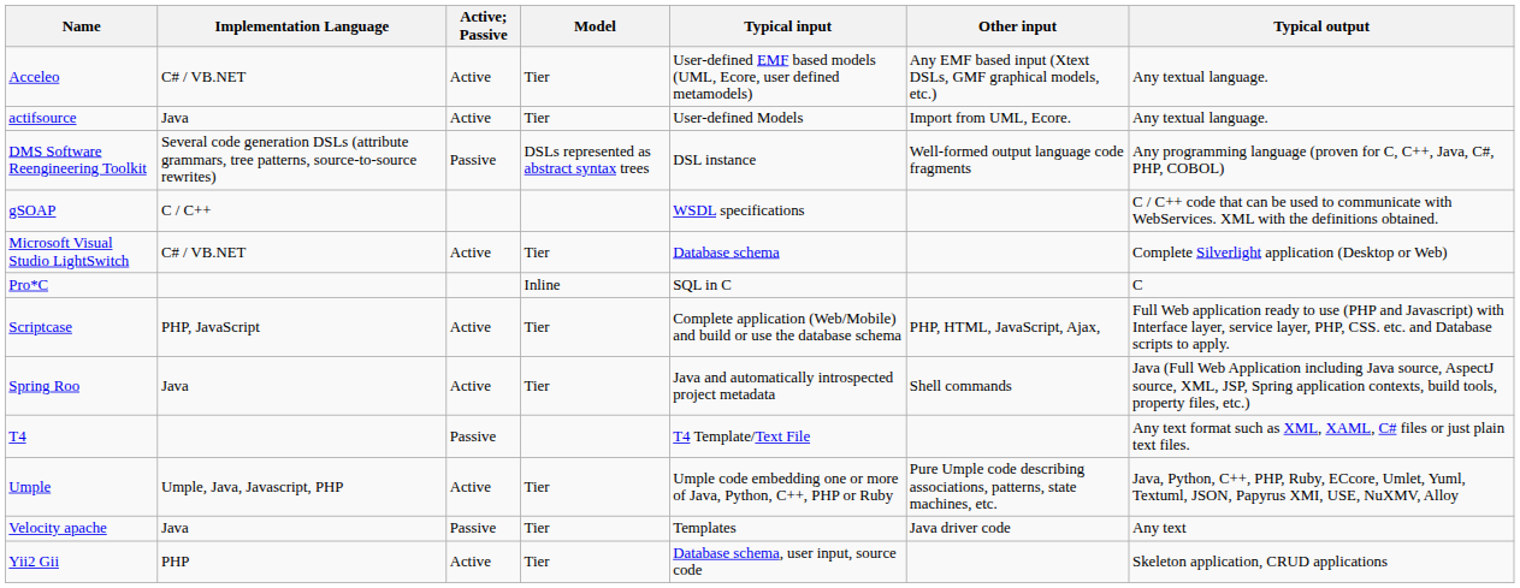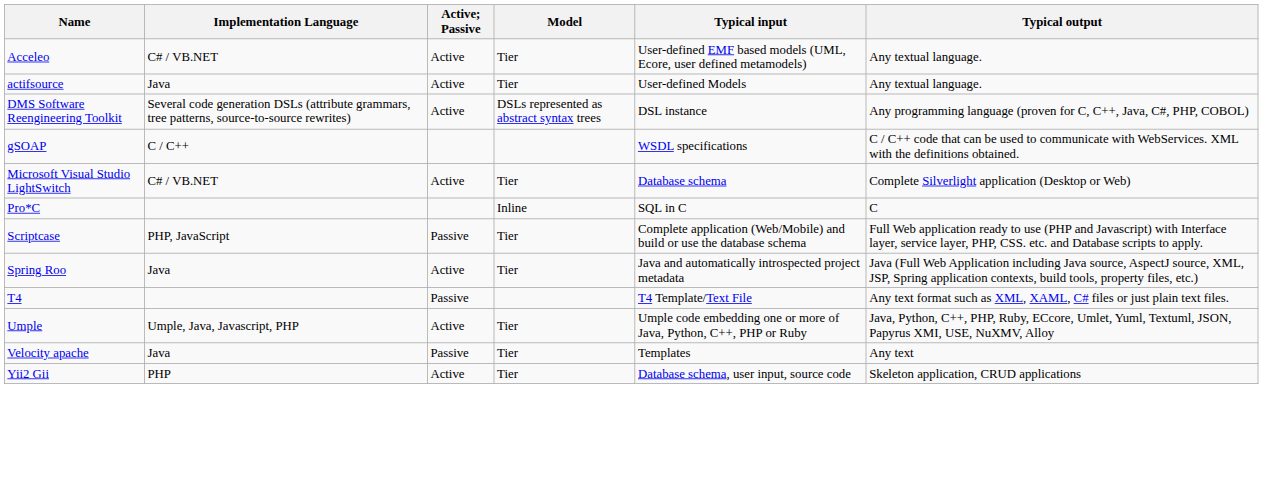- column: Other input | Any EMF based input (Xtext DSLs, GMF graphical models, etc.) | Import from UML, Ecore. | Well-formed output language code fragments | PHP, HTML, JavaScript, Ajax, | Shell commands | Pure Umple code describing associations, patterns, state machines, etc. | Java driver code
DMS Software Reengineering Toolkit | Active; Passive: Passive -> Active
Scriptcase | Active; Passive: Active -> Passive
